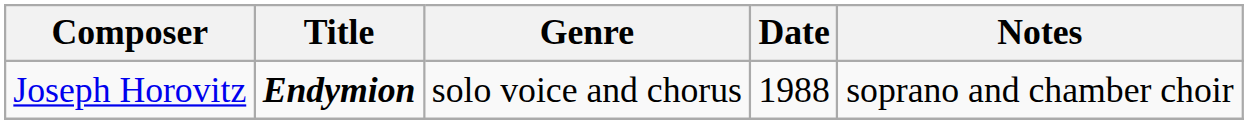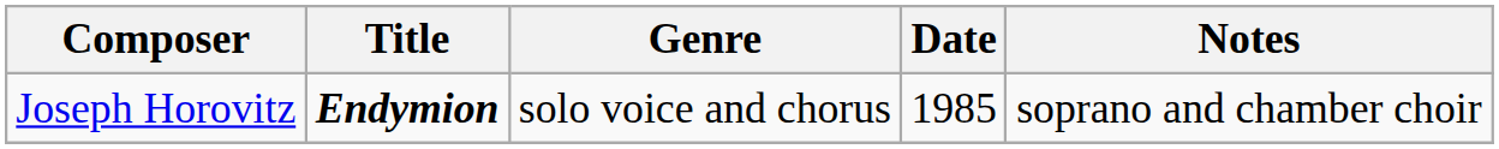Joseph Horovitz | Date: 1988 -> 1985
